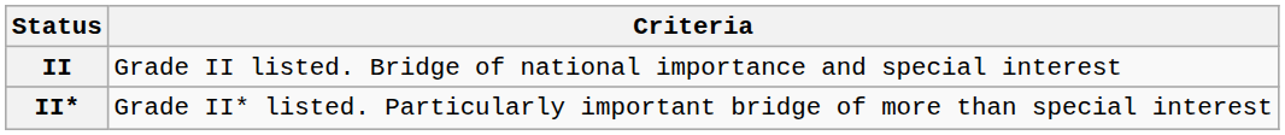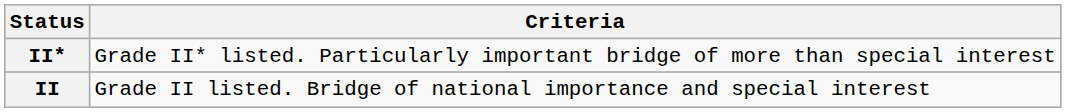rows swapped: II* <-> II
